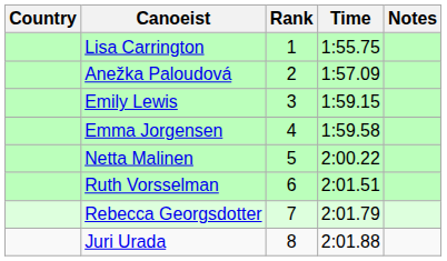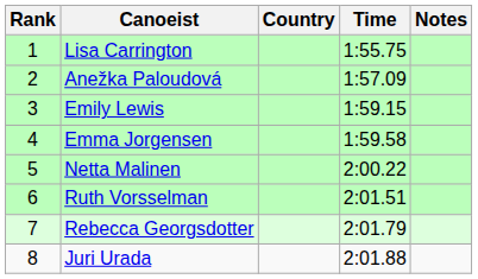columns swapped: Rank <-> Country
